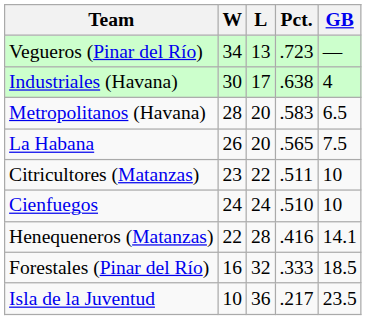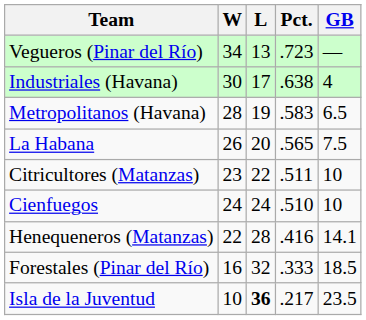Metropolitanos (Havana) | L: 20 -> 19
Isla de la Juventud | L: normal -> bold
